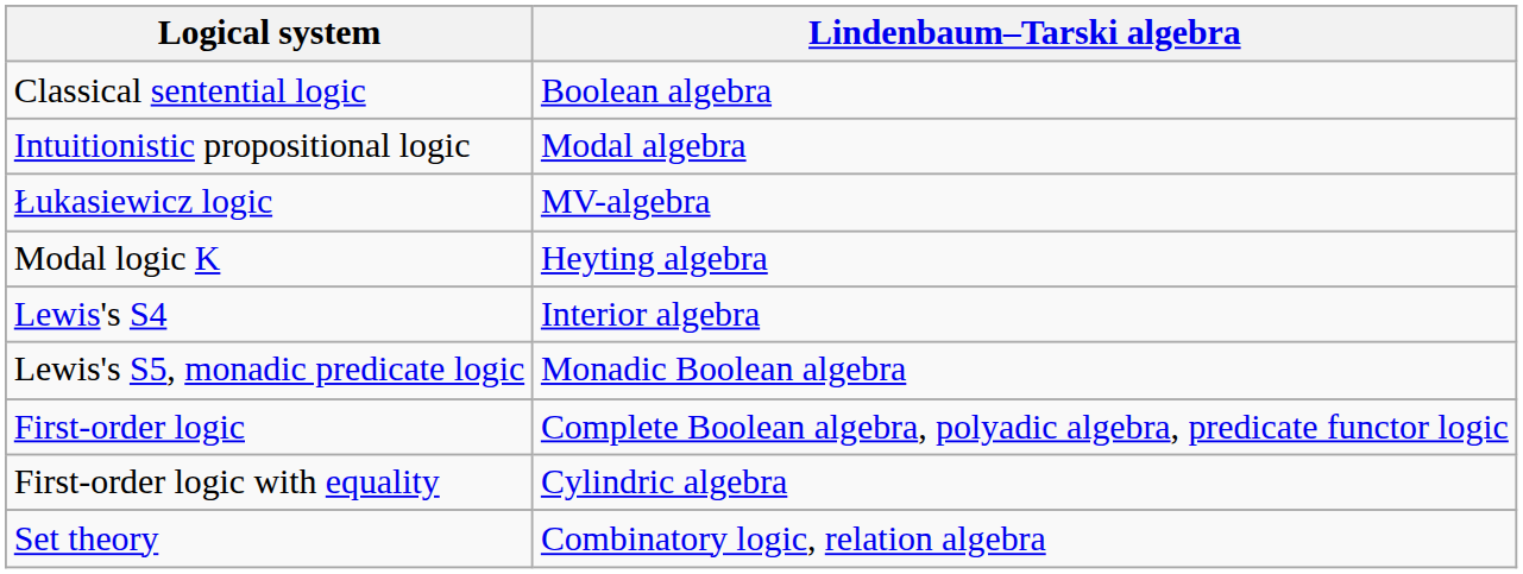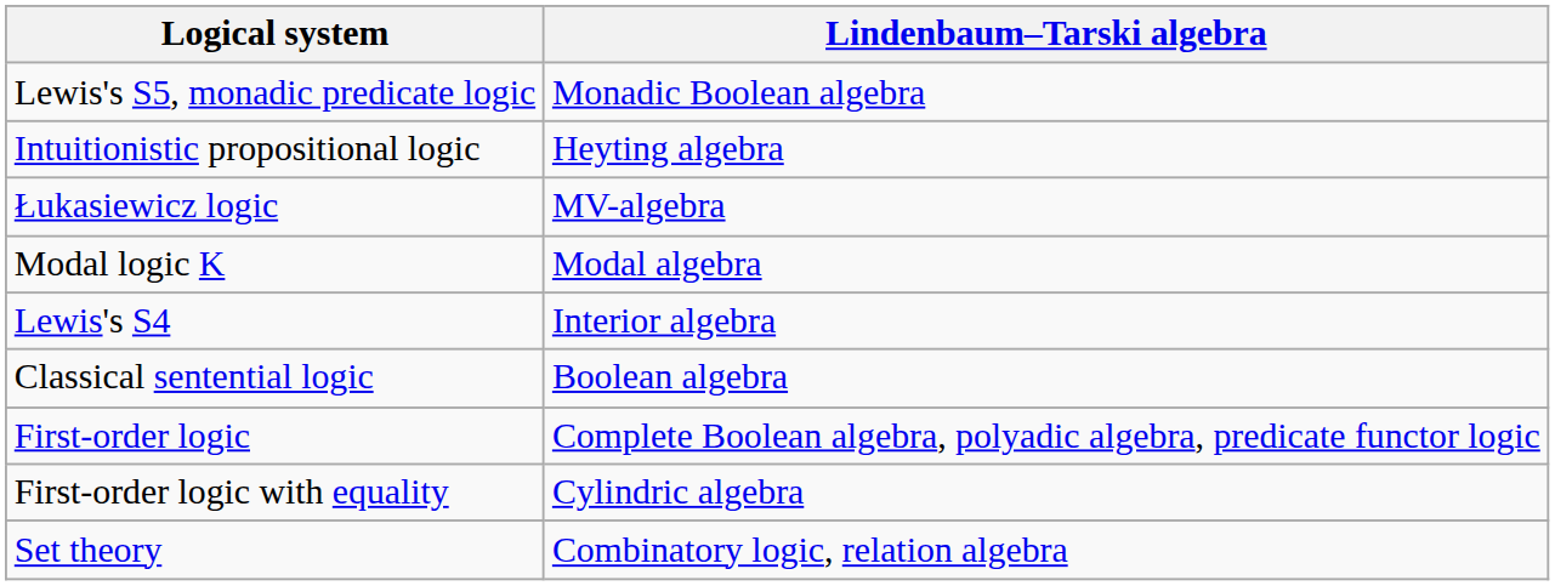rows swapped: Classical sentential logic <-> Lewis's S5, monadic predicate logic
Intuitionistic propositional logic | Lindenbaum–Tarski algebra: Modal algebra -> Heyting algebra
Modal logic K | Lindenbaum–Tarski algebra: Heyting algebra -> Modal algebra
